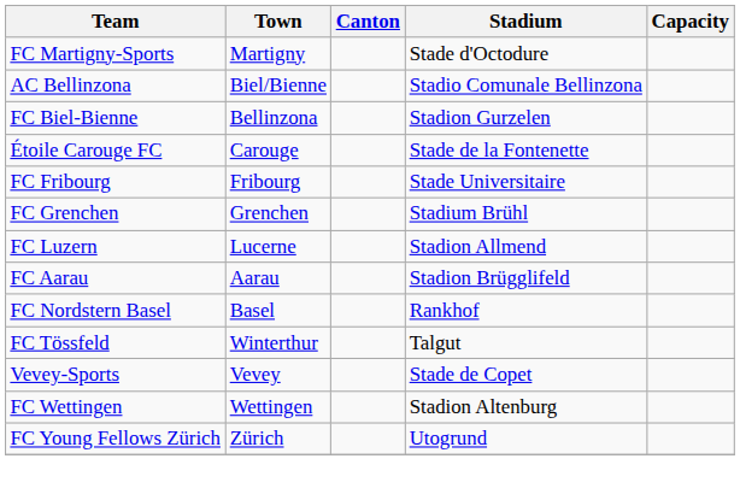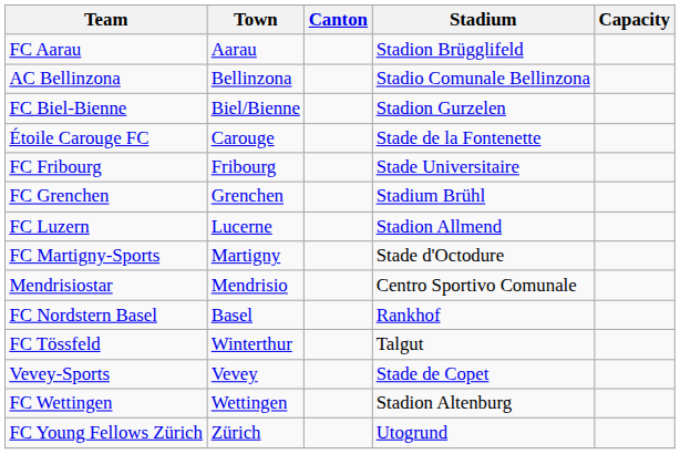rows swapped: FC Aarau <-> FC Martigny-Sports
AC Bellinzona | Town: Biel/Bienne -> Bellinzona
FC Biel-Bienne | Town: Bellinzona -> Biel/Bienne
+ row: Mendrisiostar | Mendrisio | Centro Sportivo Comunale
